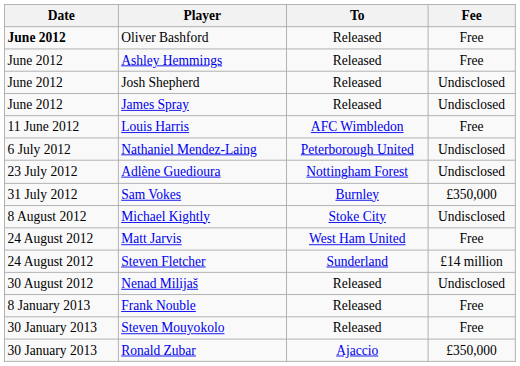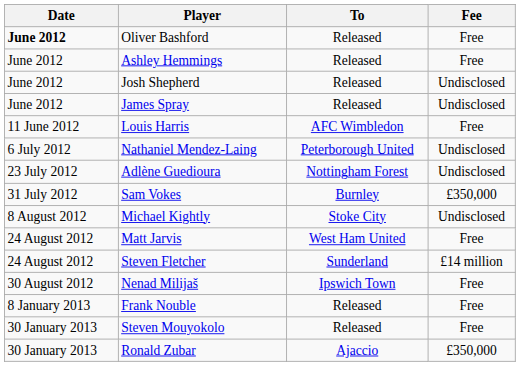Nenad Milijaš | To: Released -> Ipswich Town
Nenad Milijaš | Fee: Undisclosed -> Free
